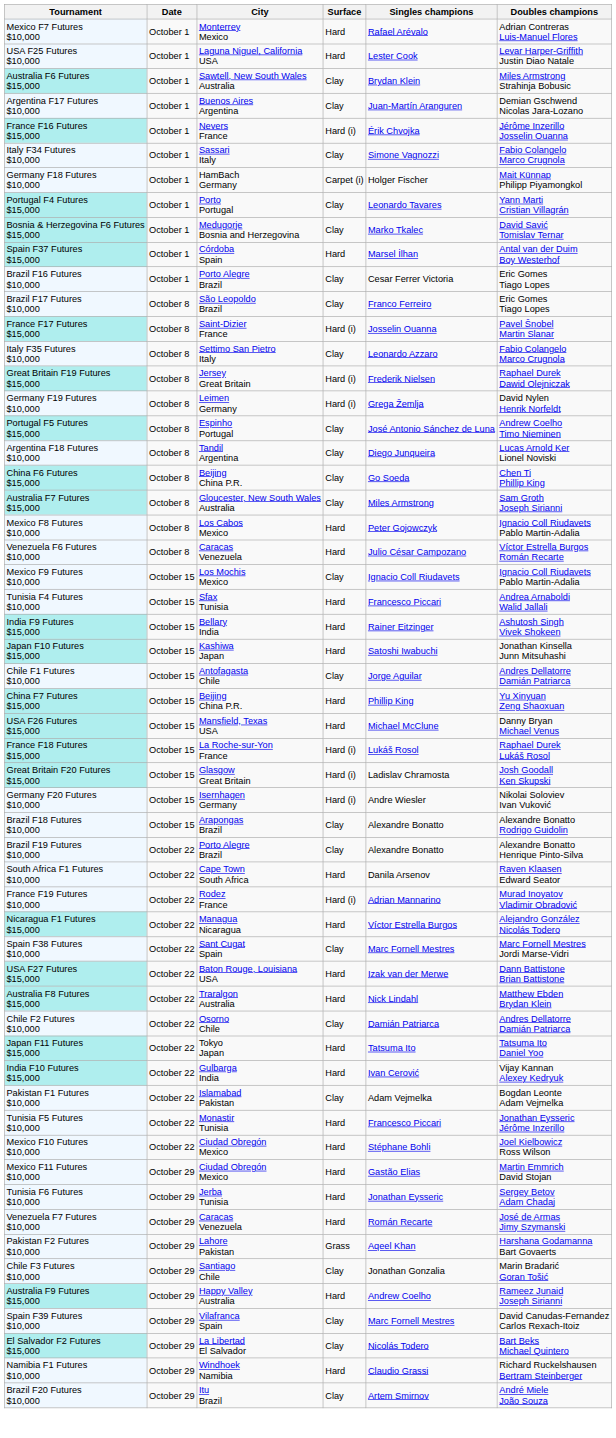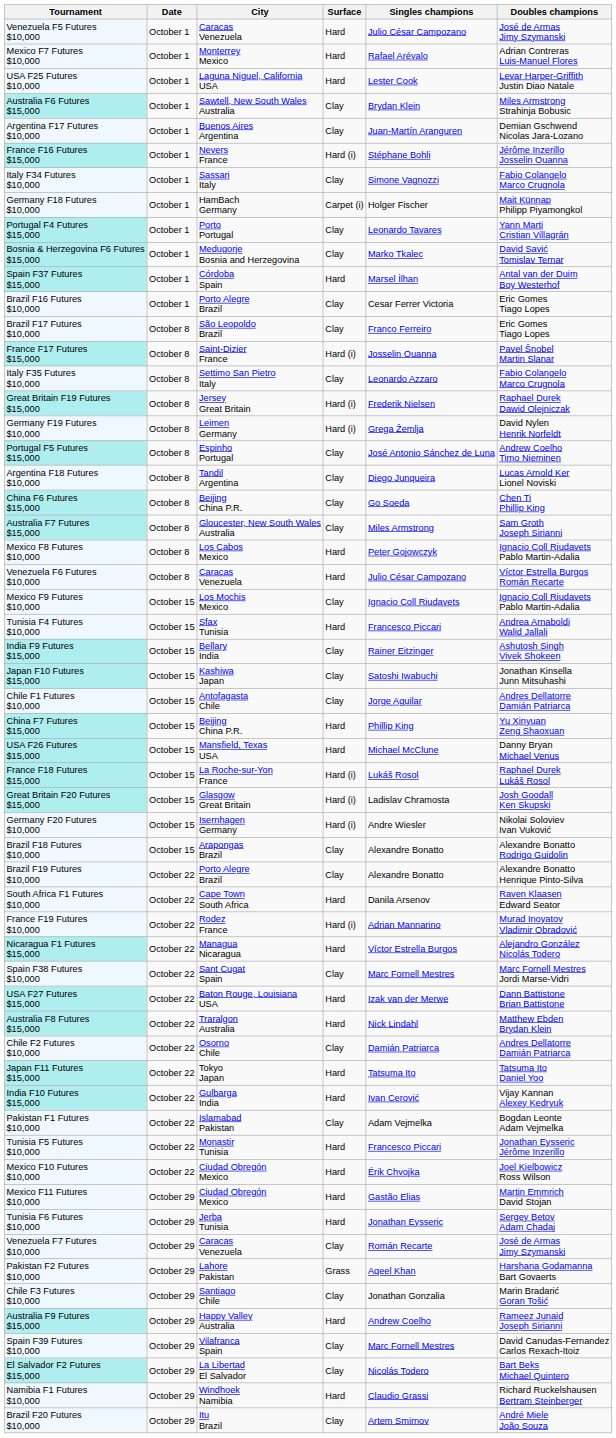+ row: Venezuela F5 Futures $10,000 | October 1 | Caracas Venezuela | Hard | Julio César Campozano | José de Armas Jimy Szymanski
France F16 Futures $15,000 | Singles champions: Érik Chvojka -> Stéphane Bohli
India F9 Futures $15,000 | Surface: Hard -> Clay
Japan F10 Futures $15,000 | Surface: Hard -> Clay
Mexico F10 Futures $10,000 | Singles champions: Stéphane Bohli -> Érik Chvojka
Venezuela F7 Futures $10,000 | Surface: Hard -> Clay
